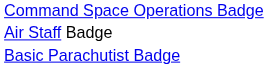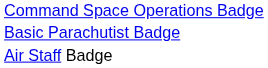rows swapped: Basic Parachutist Badge <-> Air Staff Badge
